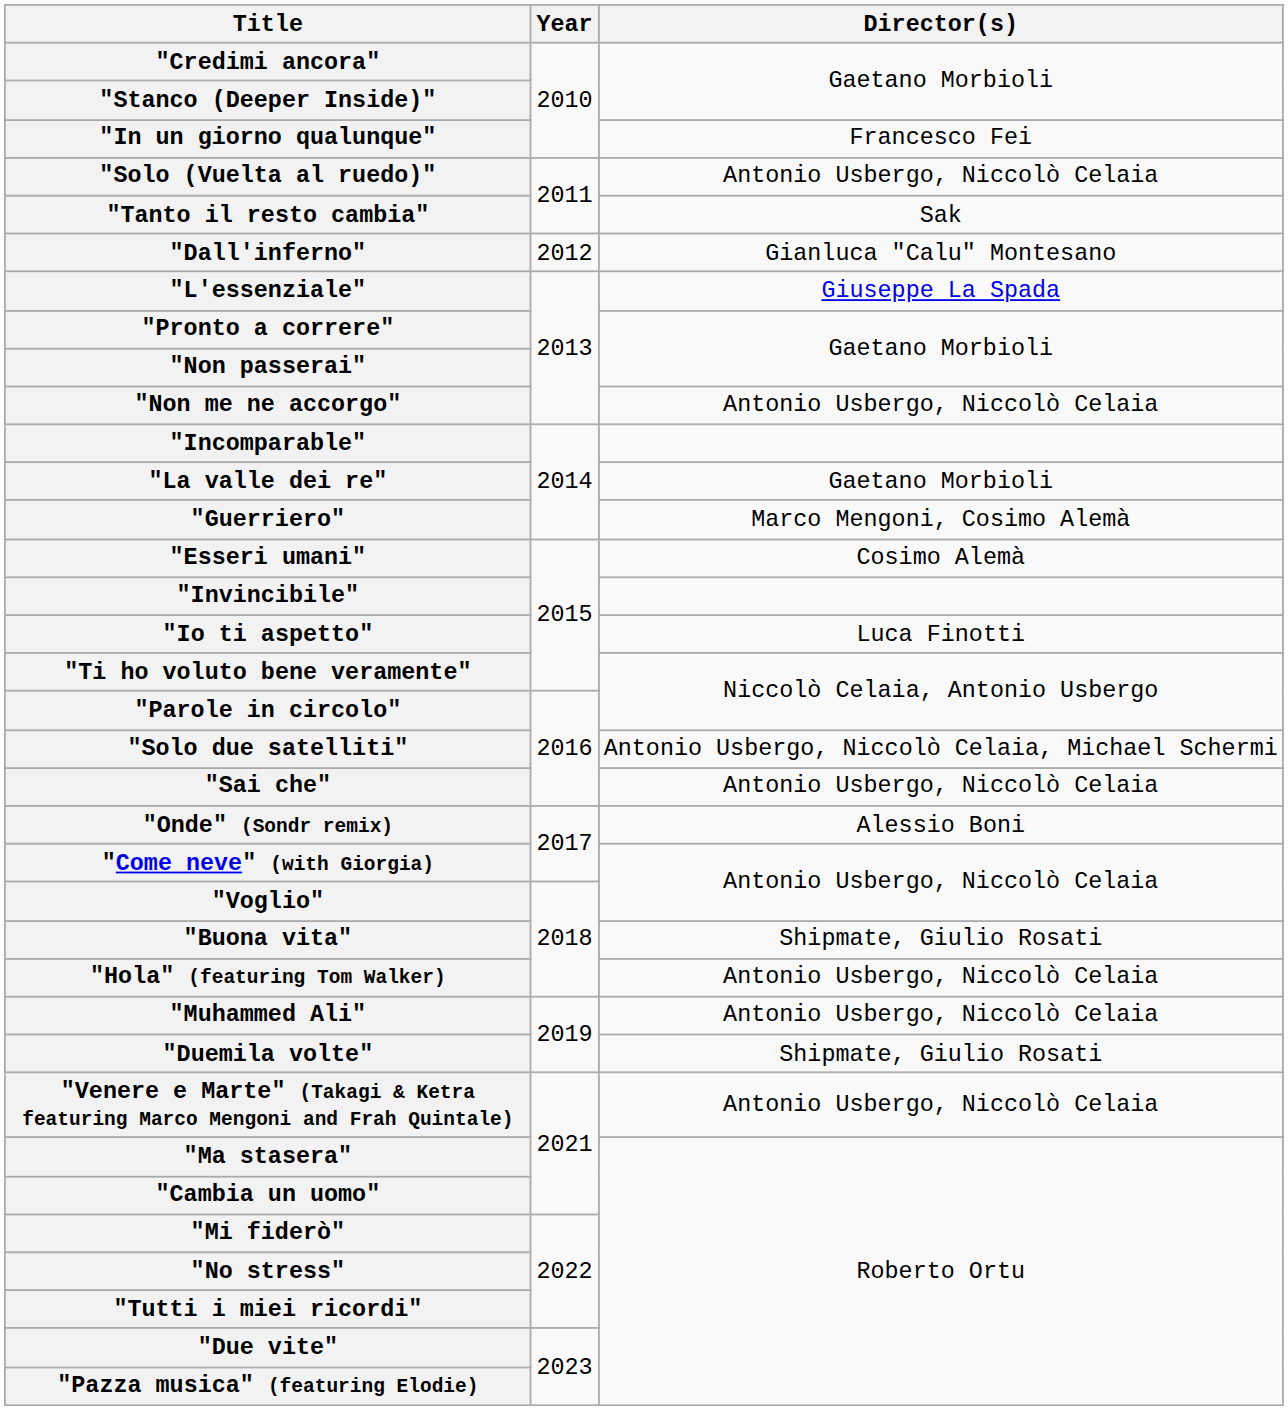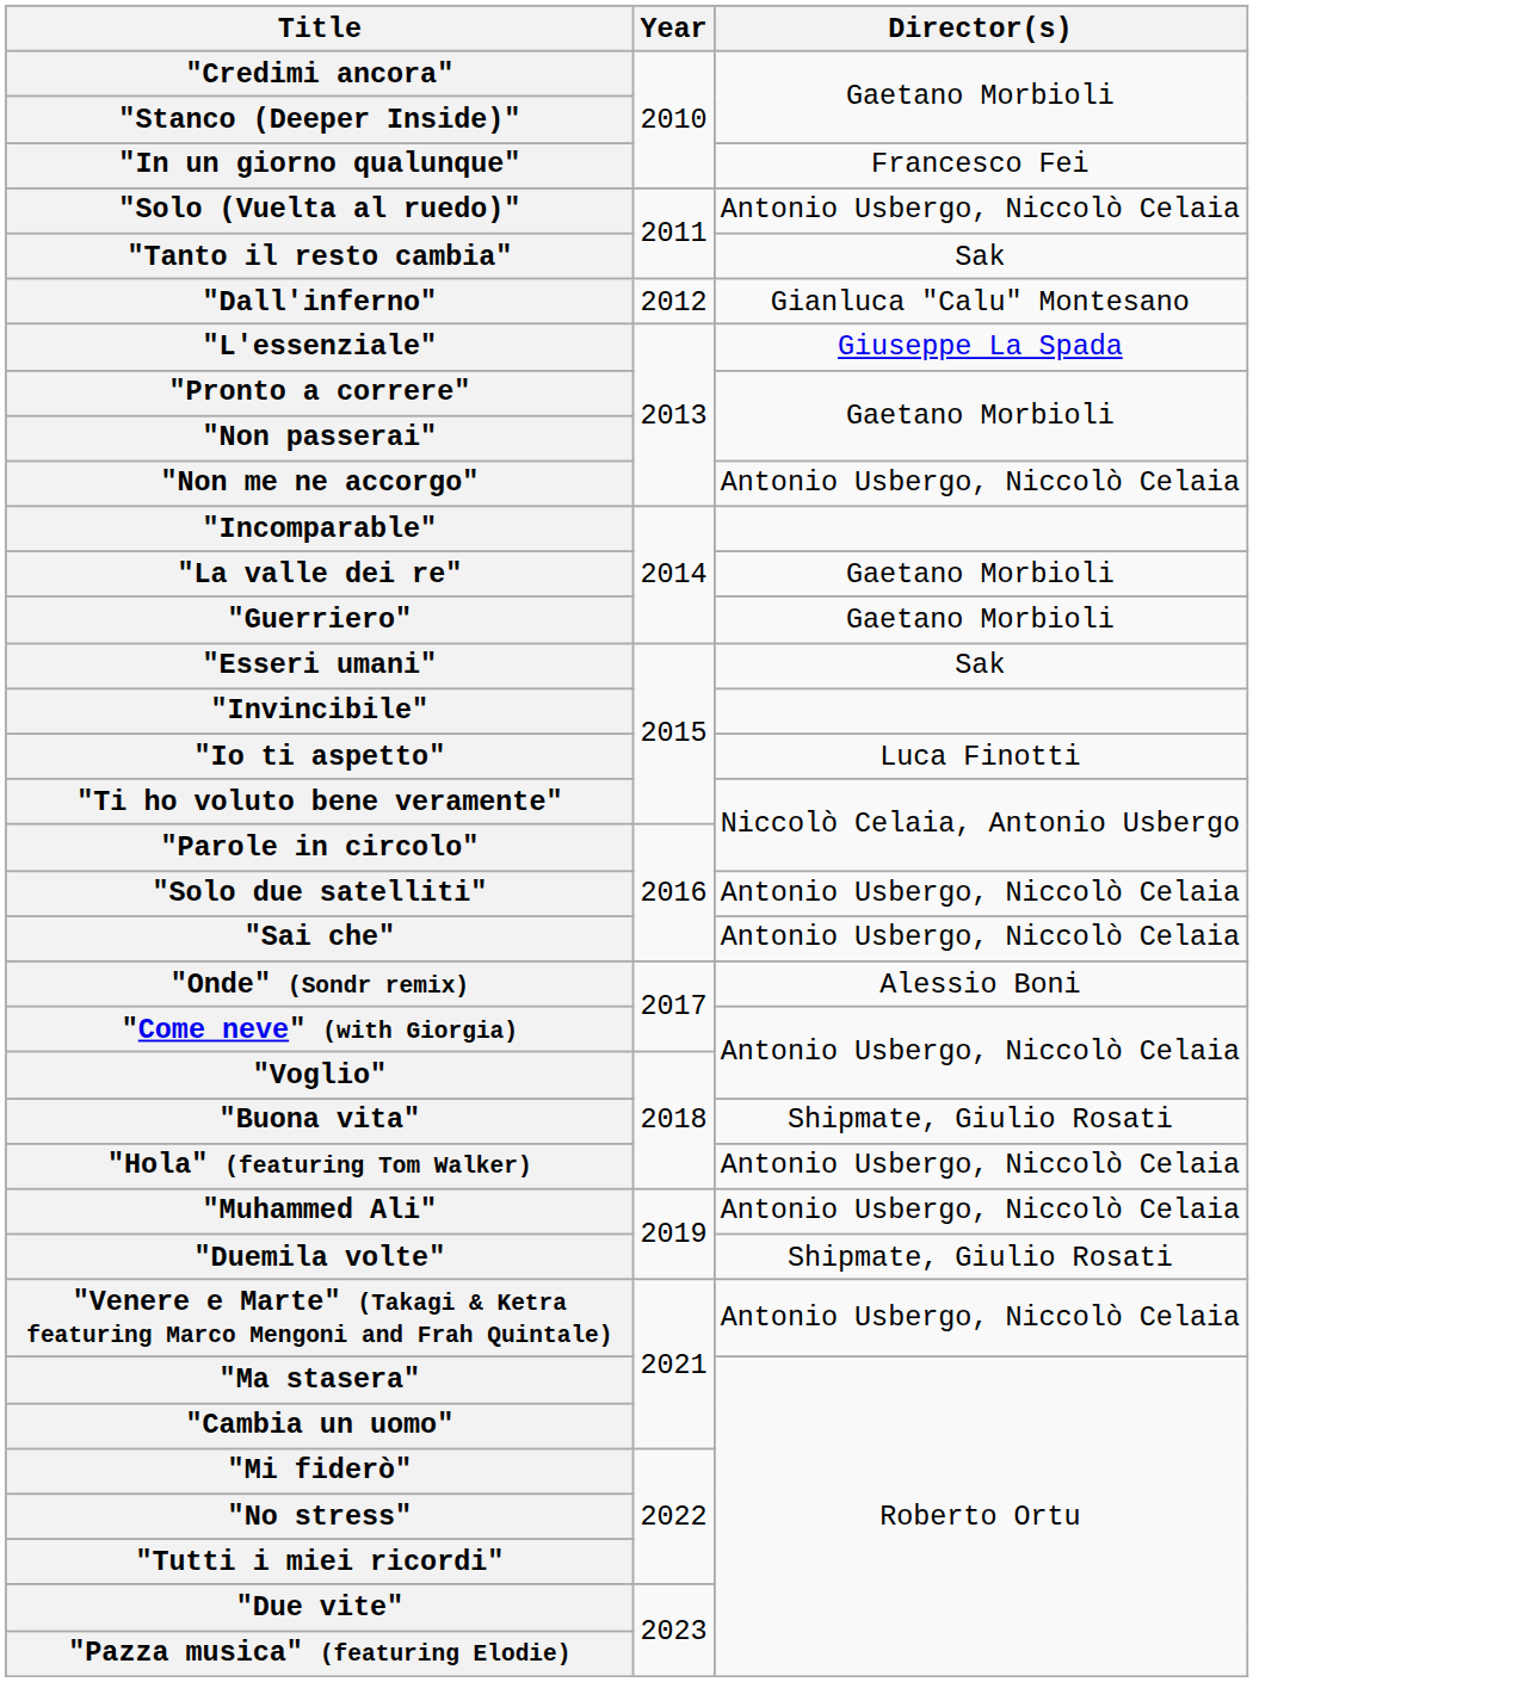"Guerriero" | Director(s): Marco Mengoni, Cosimo Alemà -> Gaetano Morbioli
"Esseri umani" | Director(s): Cosimo Alemà -> Sak
"Solo due satelliti" | Director(s): Antonio Usbergo, Niccolò Celaia, Michael Schermi -> Antonio Usbergo, Niccolò Celaia
